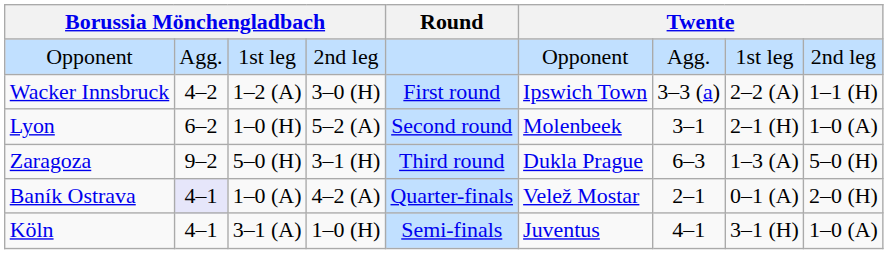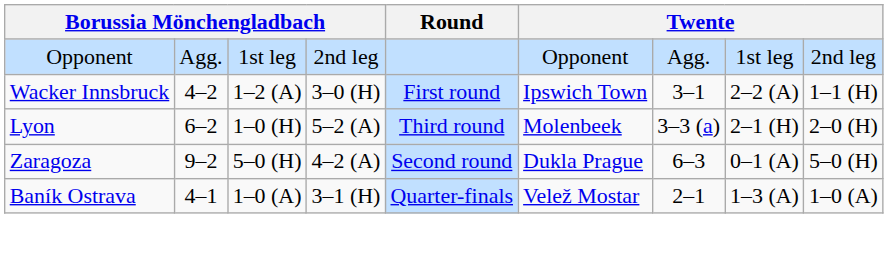Wacker Innsbruck | column 7: 3–3 (a) -> 3–1
Lyon | Round: Second round -> Third round
Lyon | column 7: 3–1 -> 3–3 (a)
Lyon | column 9: 1–0 (A) -> 2–0 (H)
Zaragoza | column 4: 3–1 (H) -> 4–2 (A)
Zaragoza | Round: Third round -> Second round
Zaragoza | column 8: 1–3 (A) -> 0–1 (A)
Baník Ostrava | column 2: lavender background -> no background
Baník Ostrava | column 4: 4–2 (A) -> 3–1 (H)
Baník Ostrava | column 8: 0–1 (A) -> 1–3 (A)
Baník Ostrava | column 9: 2–0 (H) -> 1–0 (A)
- row: Köln | 4–1 | 3–1 (A) | 1–0 (H) | Semi-finals | Juventus | 4–1 | 3–1 (H) | 1–0 (A)
